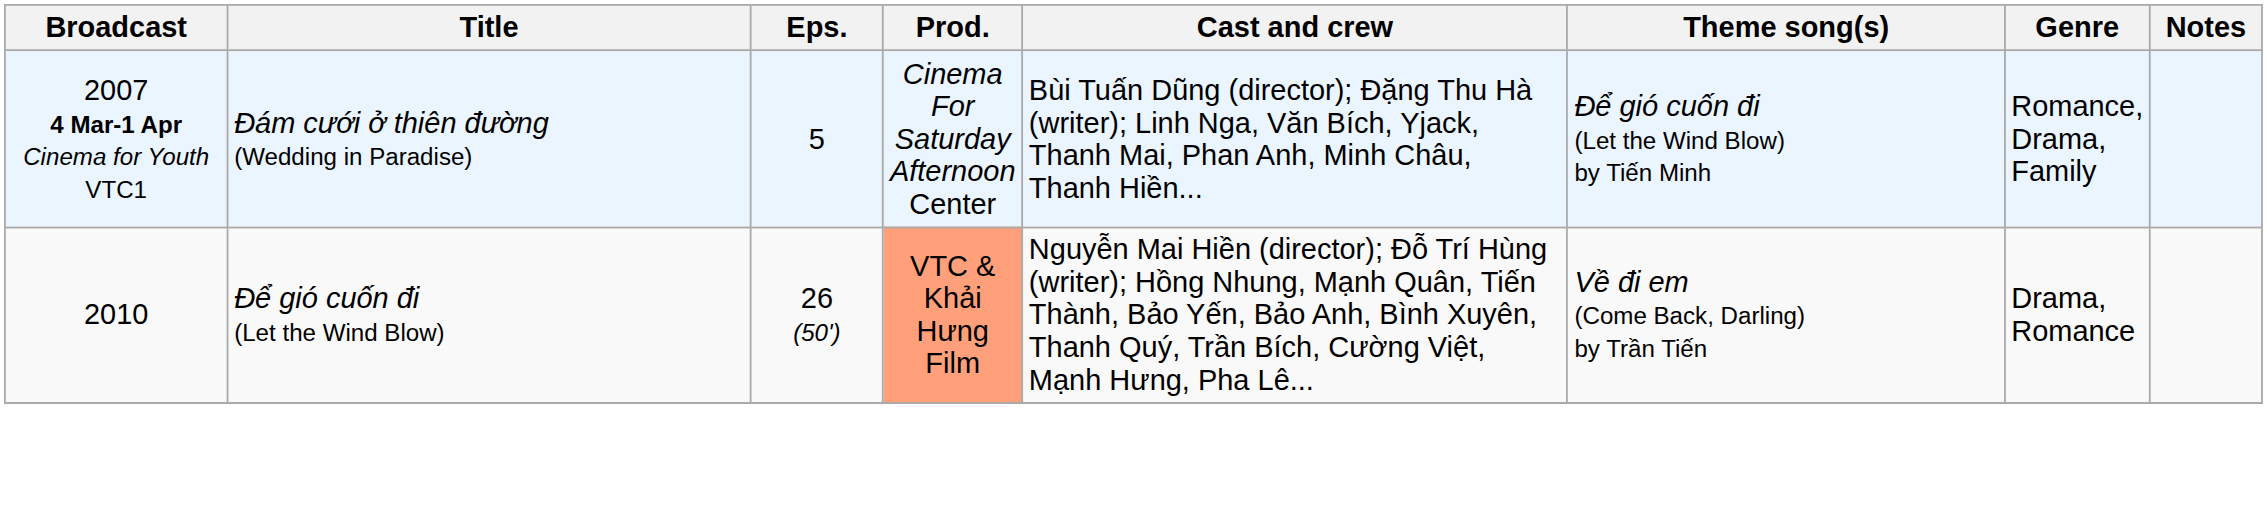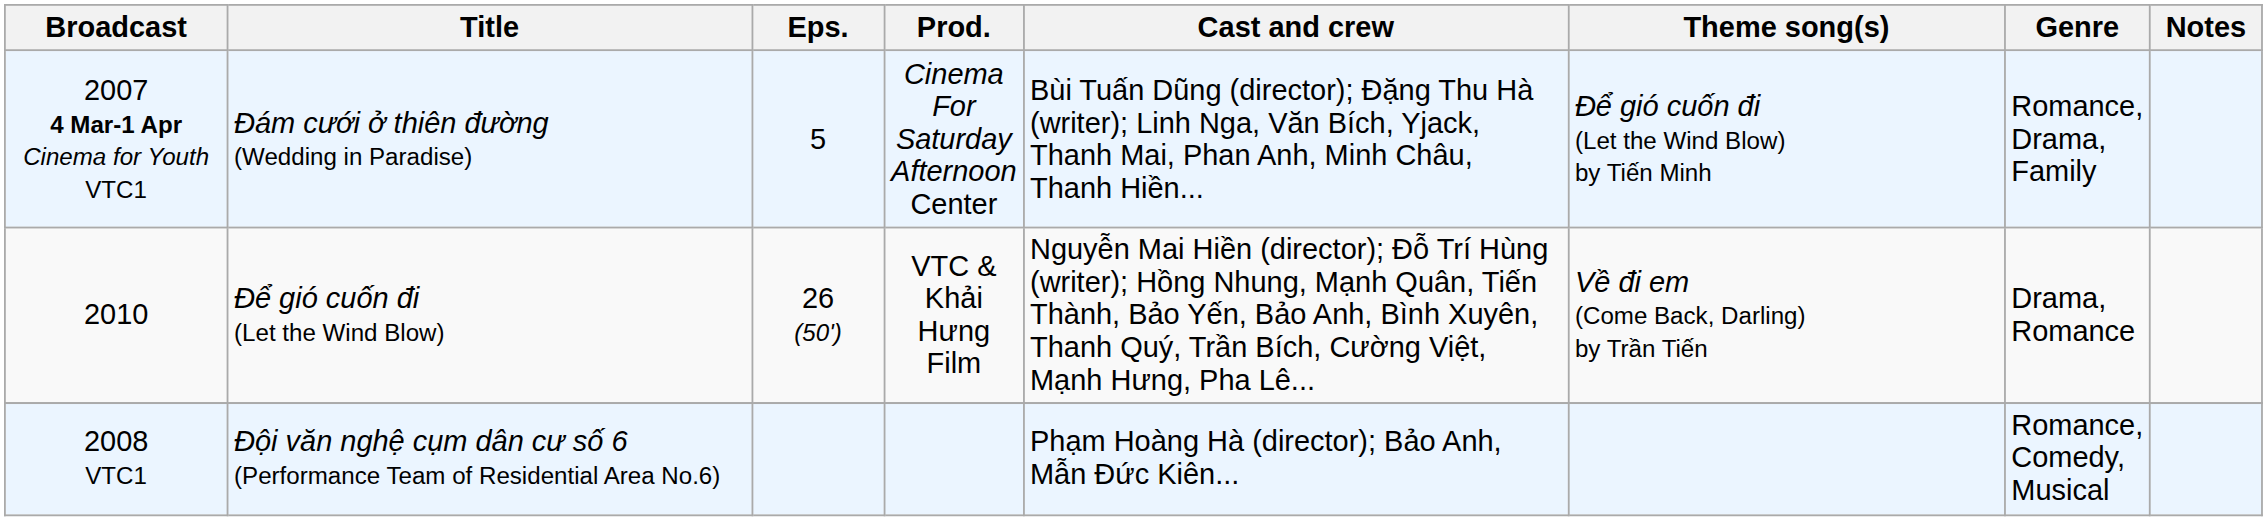2010 | Prod.: lightsalmon background -> no background
+ row: 2008 VTC1 | Đội văn nghệ cụm dân cư số 6 (Performance Team of Residential Area No.6) | Phạm Hoàng Hà (director); Bảo Anh, Mẫn Đức Kiên... | Romance, Comedy, Musical
